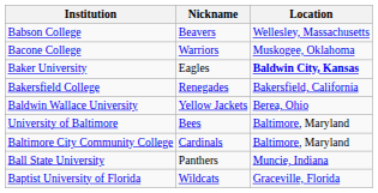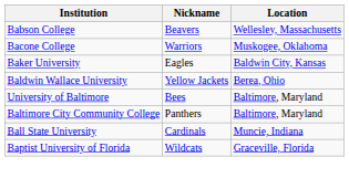Baker University | Location: bold -> normal
- row: Bakersfield College | Renegades | Bakersfield, California
Baltimore City Community College | Nickname: Cardinals -> Panthers
Ball State University | Nickname: Panthers -> Cardinals
